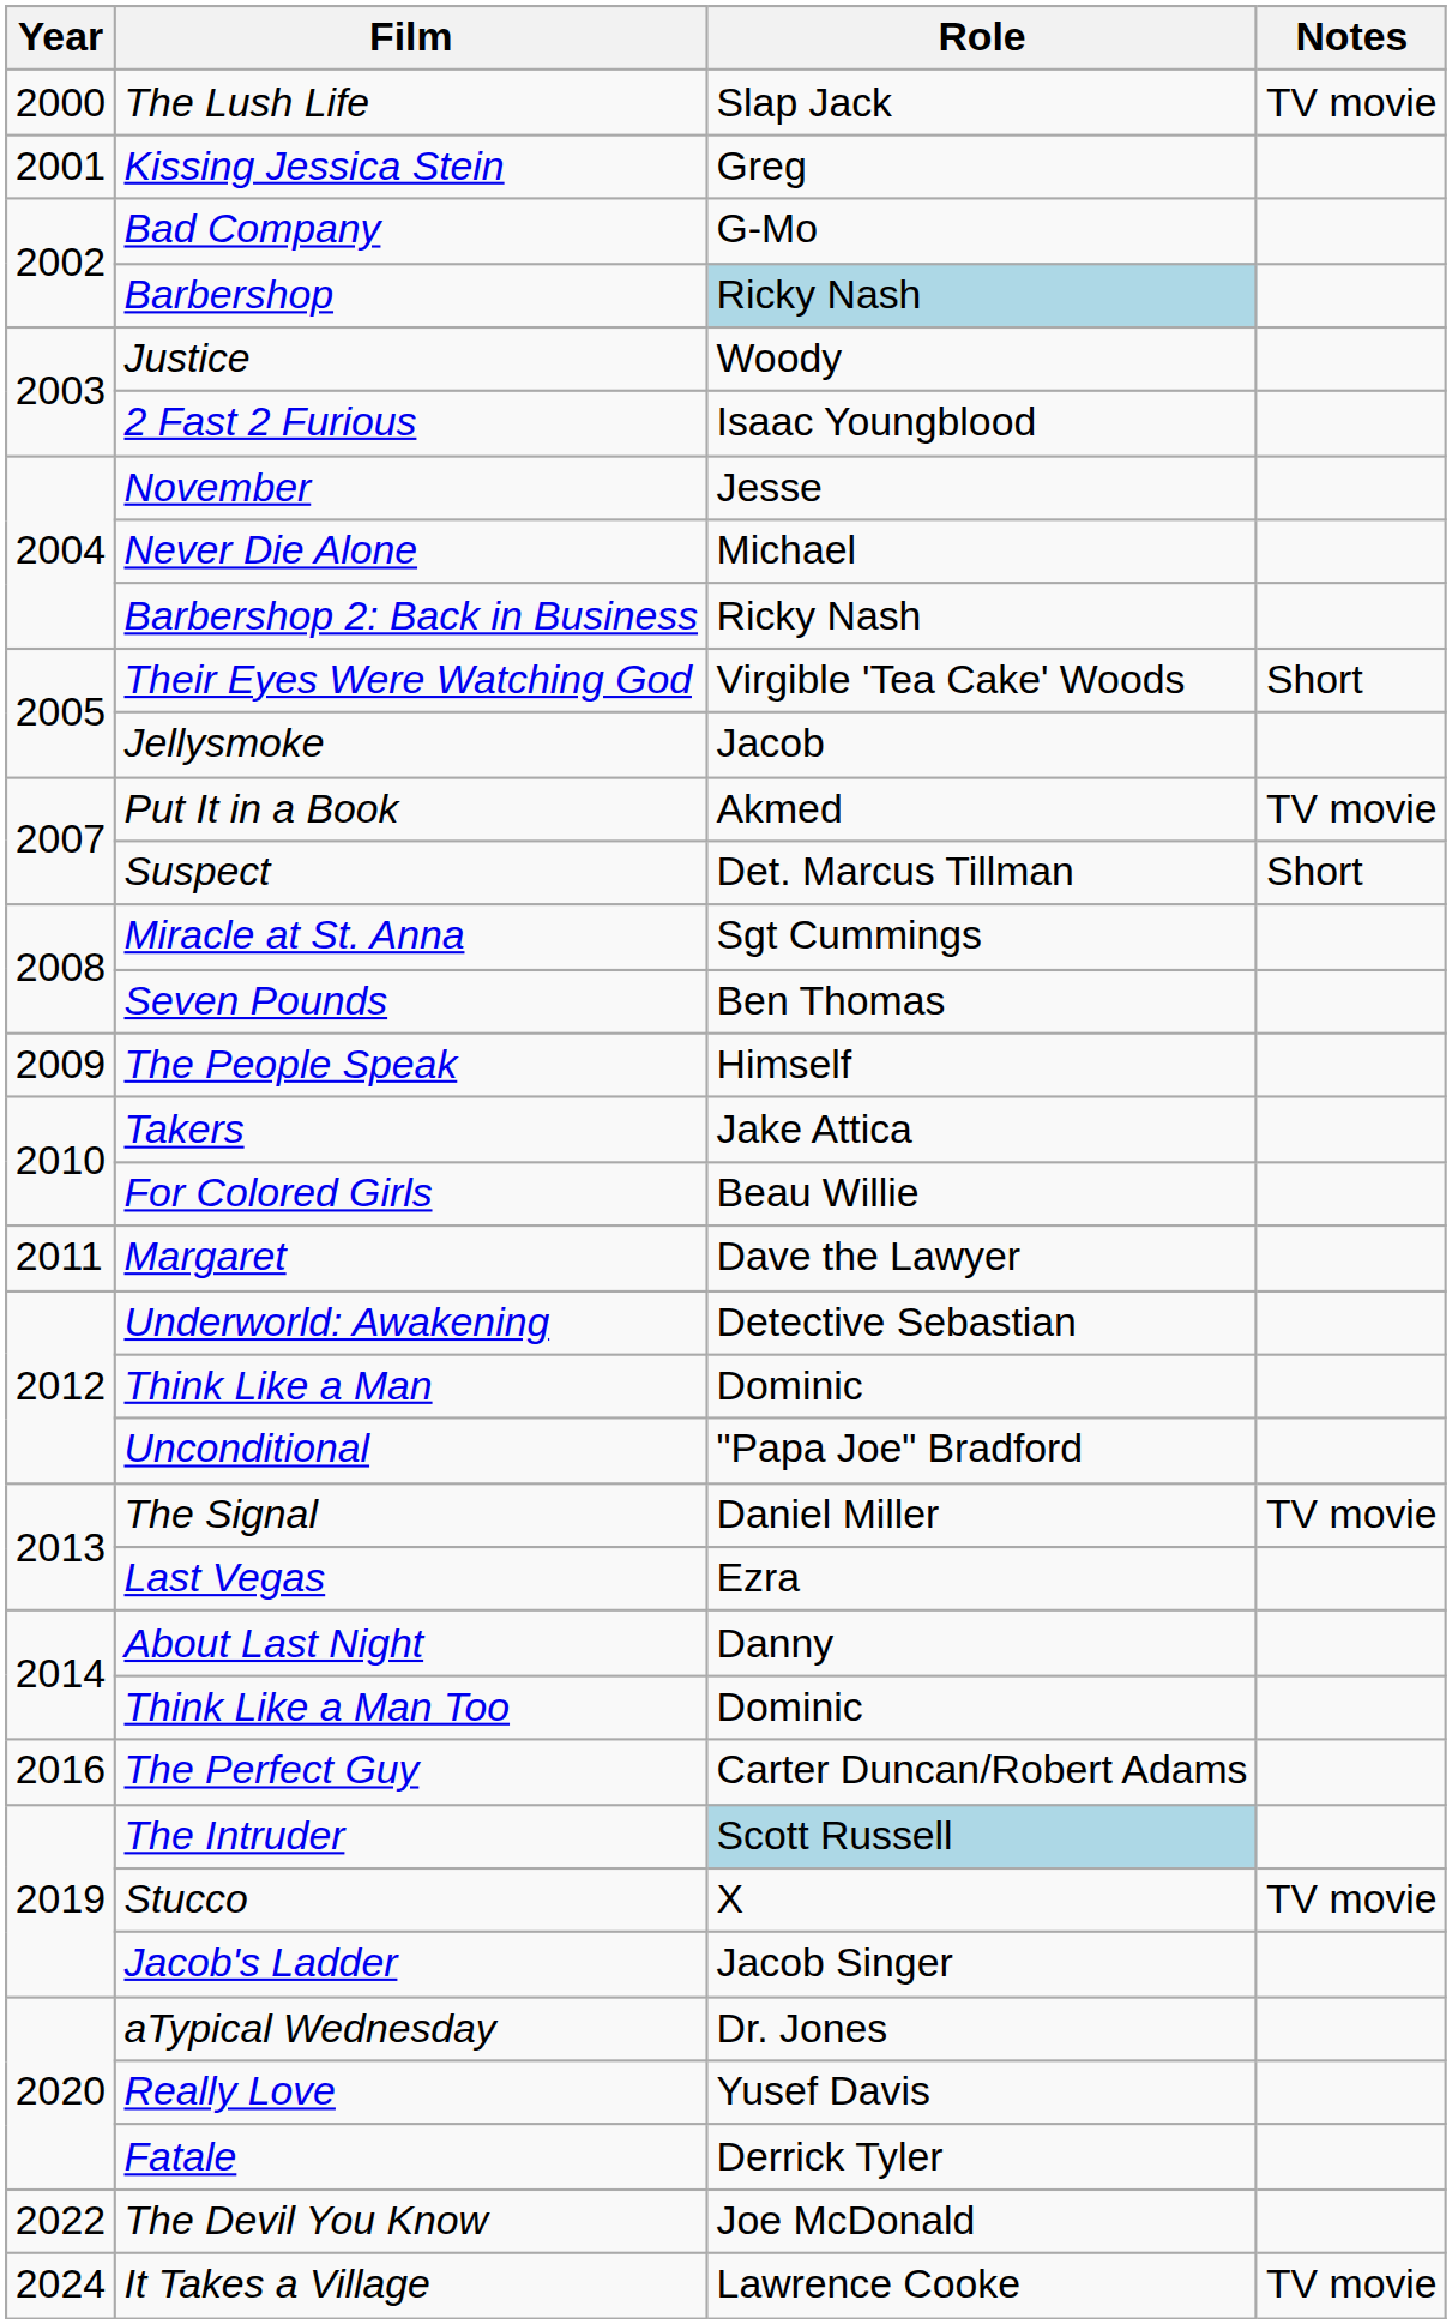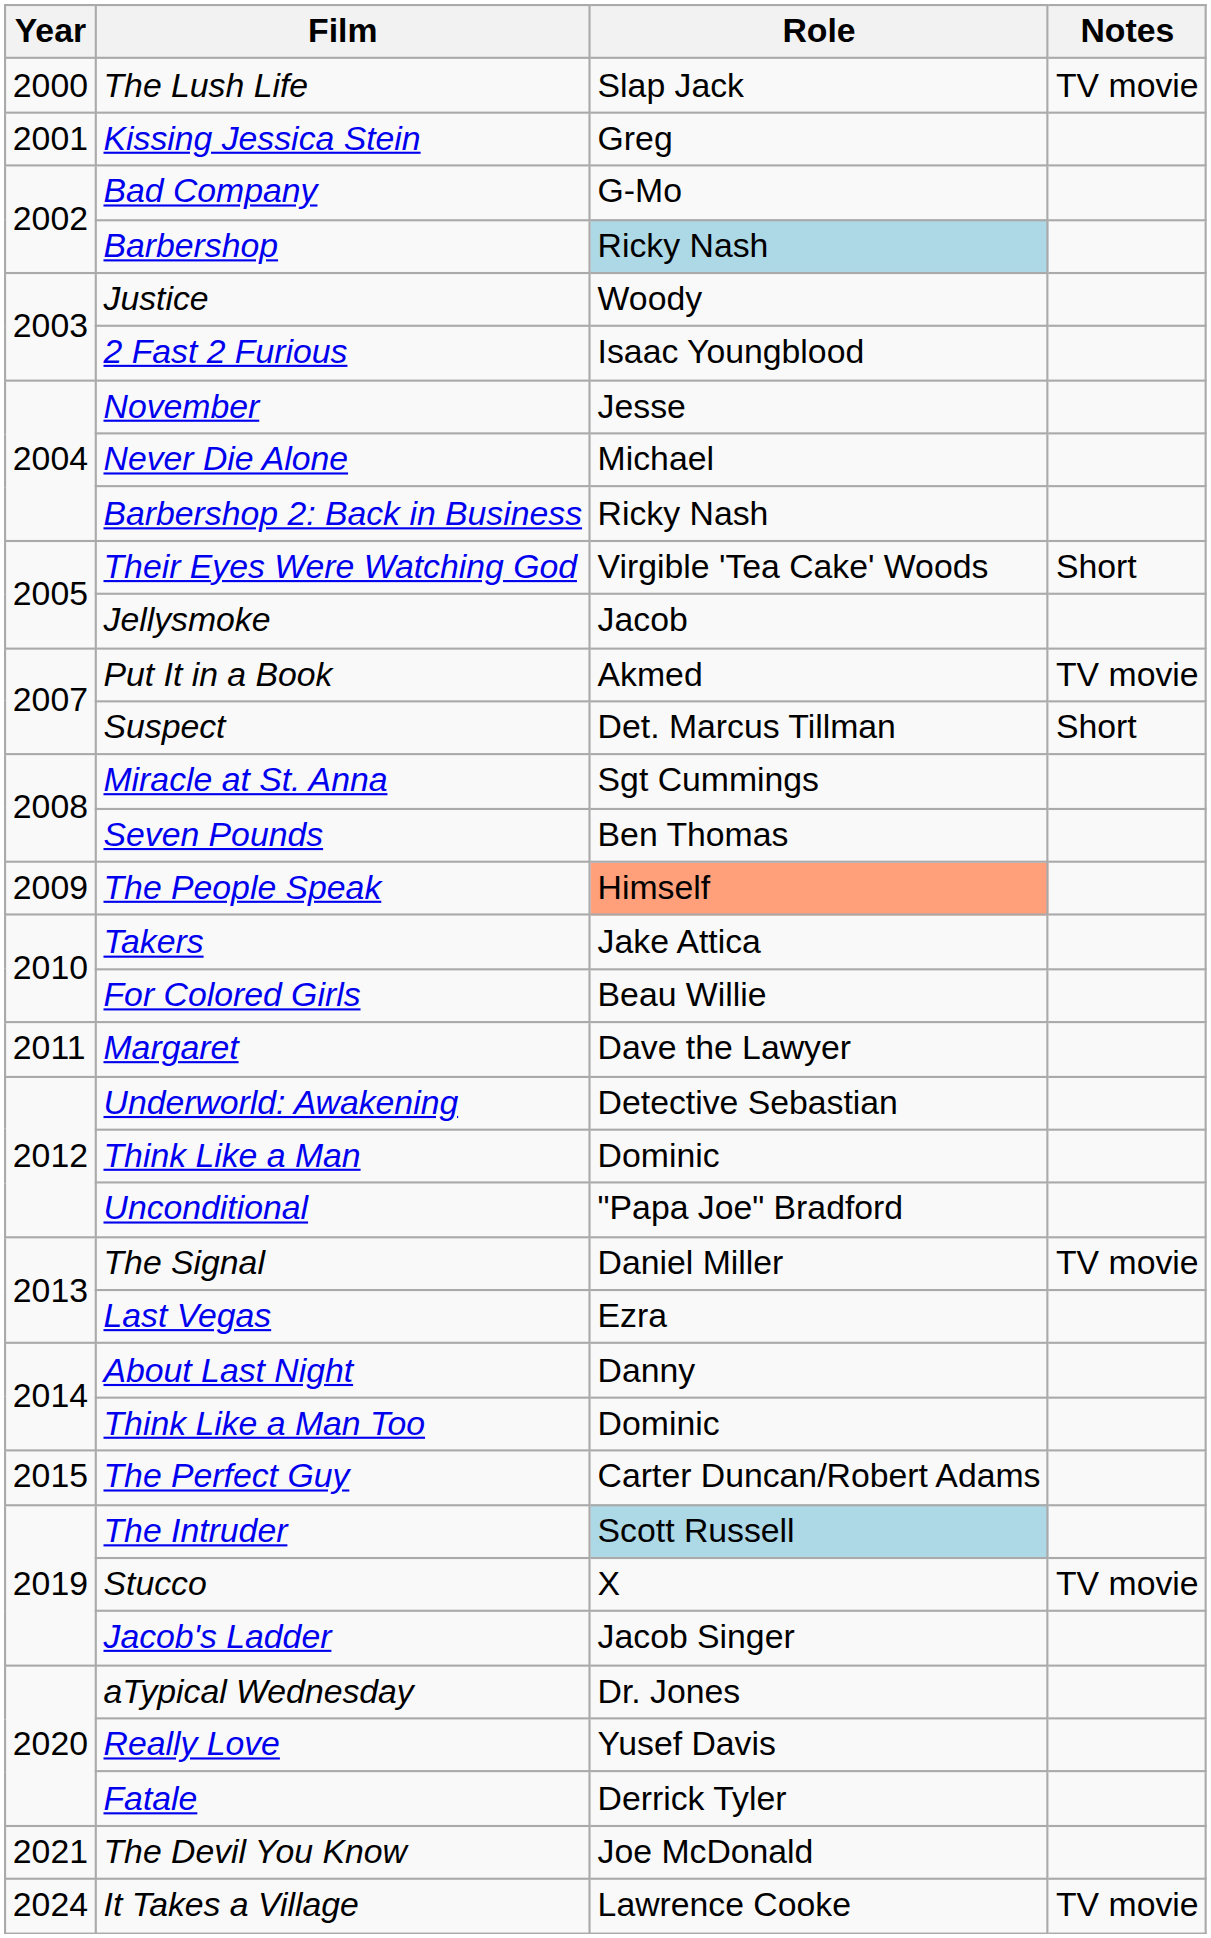The People Speak | Role: no background -> lightsalmon background
The Perfect Guy | Year: 2016 -> 2015
The Devil You Know | Year: 2022 -> 2021
